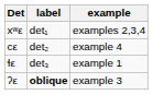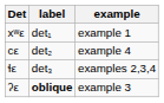xʷε | example: examples 2,3,4 -> example 1
ɬε | example: example 1 -> examples 2,3,4
